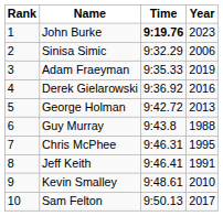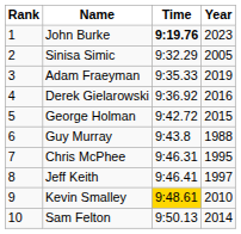Sinisa Simic | Year: 2006 -> 2005
George Holman | Year: 2013 -> 2015
Jeff Keith | Year: 1991 -> 1997
Kevin Smalley | Time: no background -> gold background
Sam Felton | Year: 2017 -> 2014
